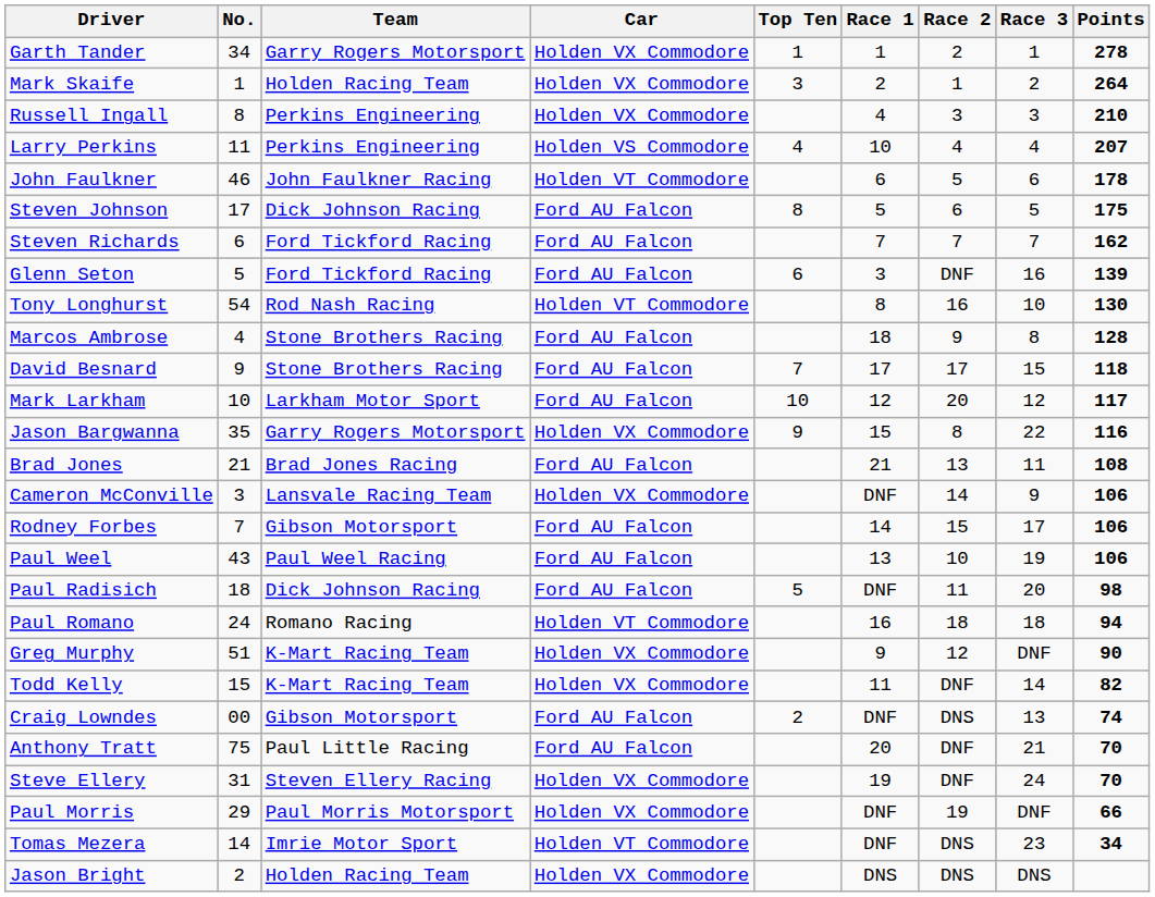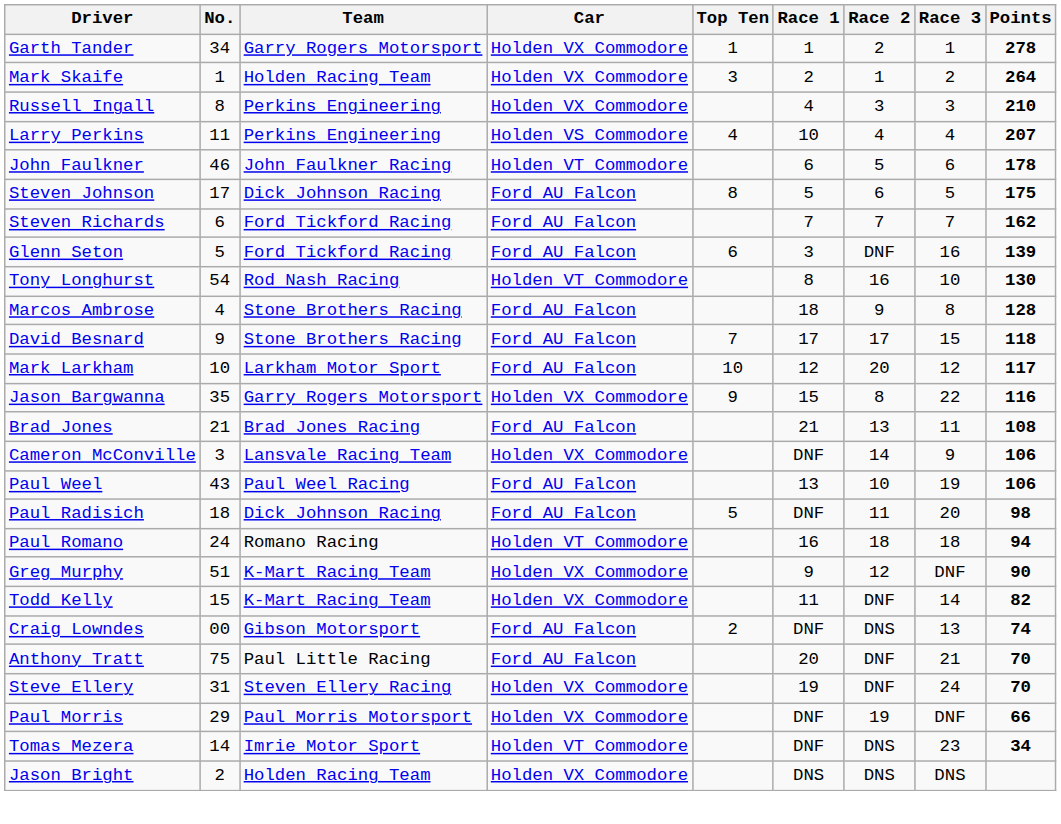- row: Rodney Forbes | 7 | Gibson Motorsport | Ford AU Falcon | 14 | 15 | 17 | 106
